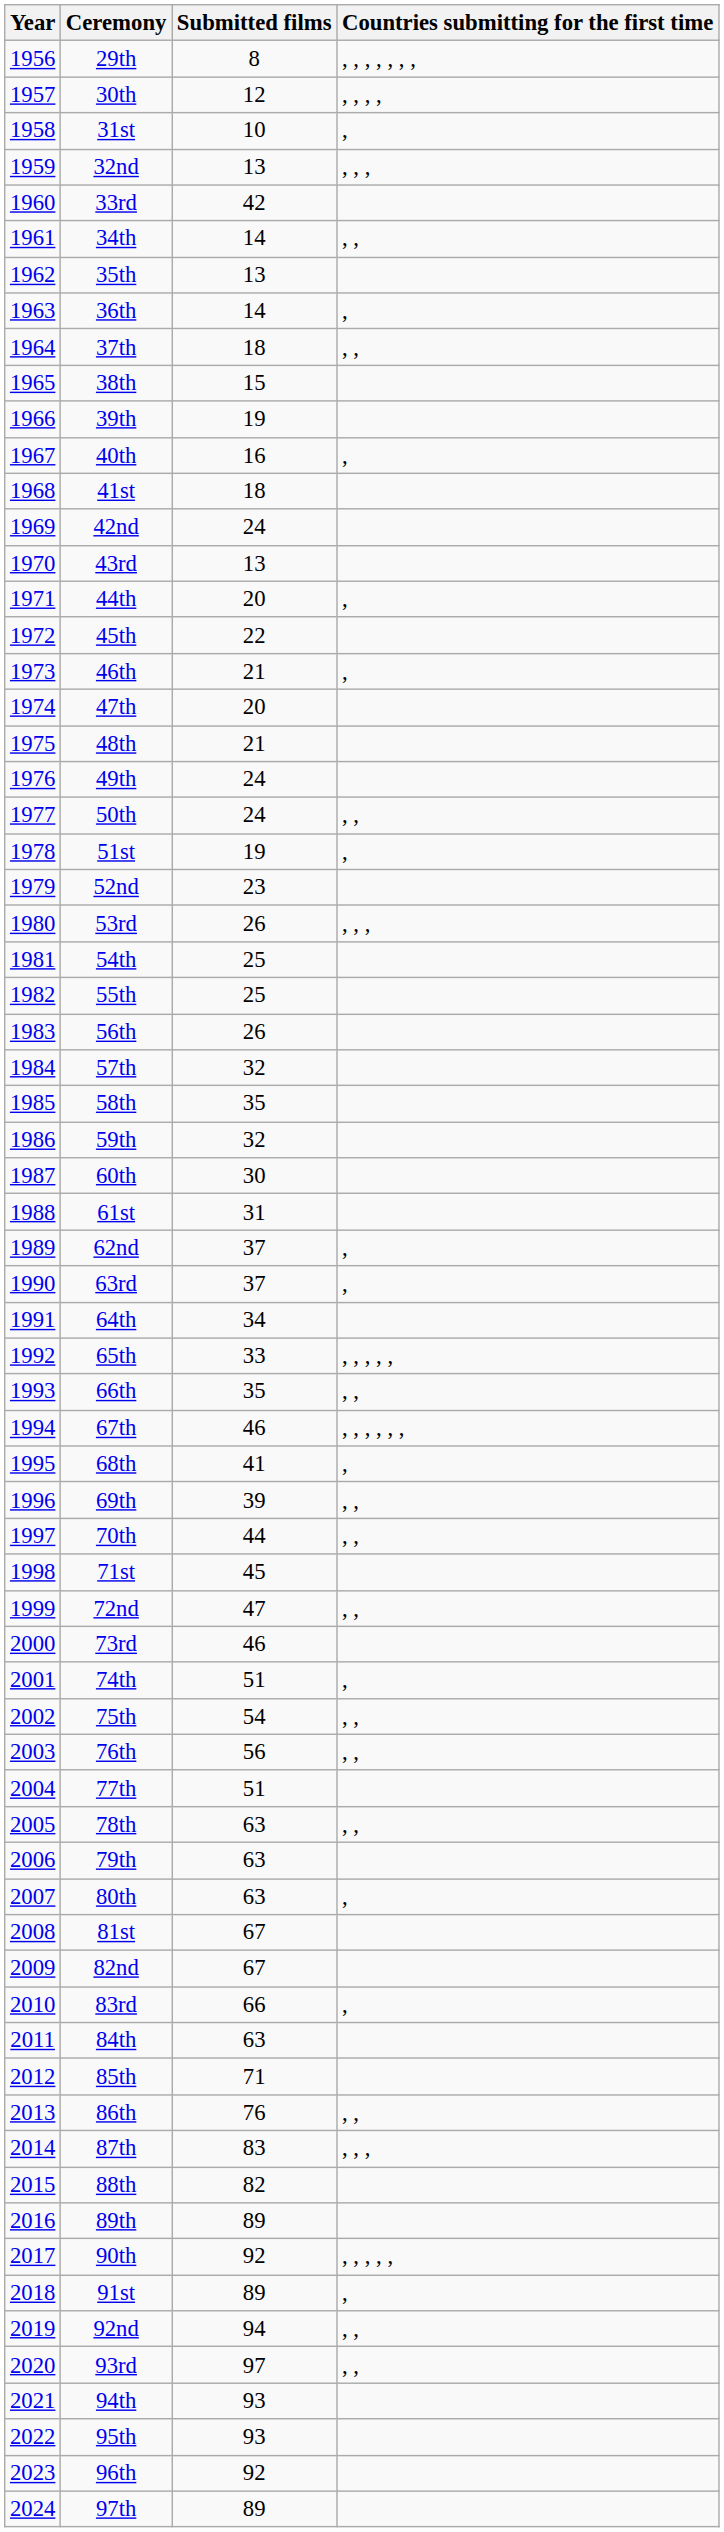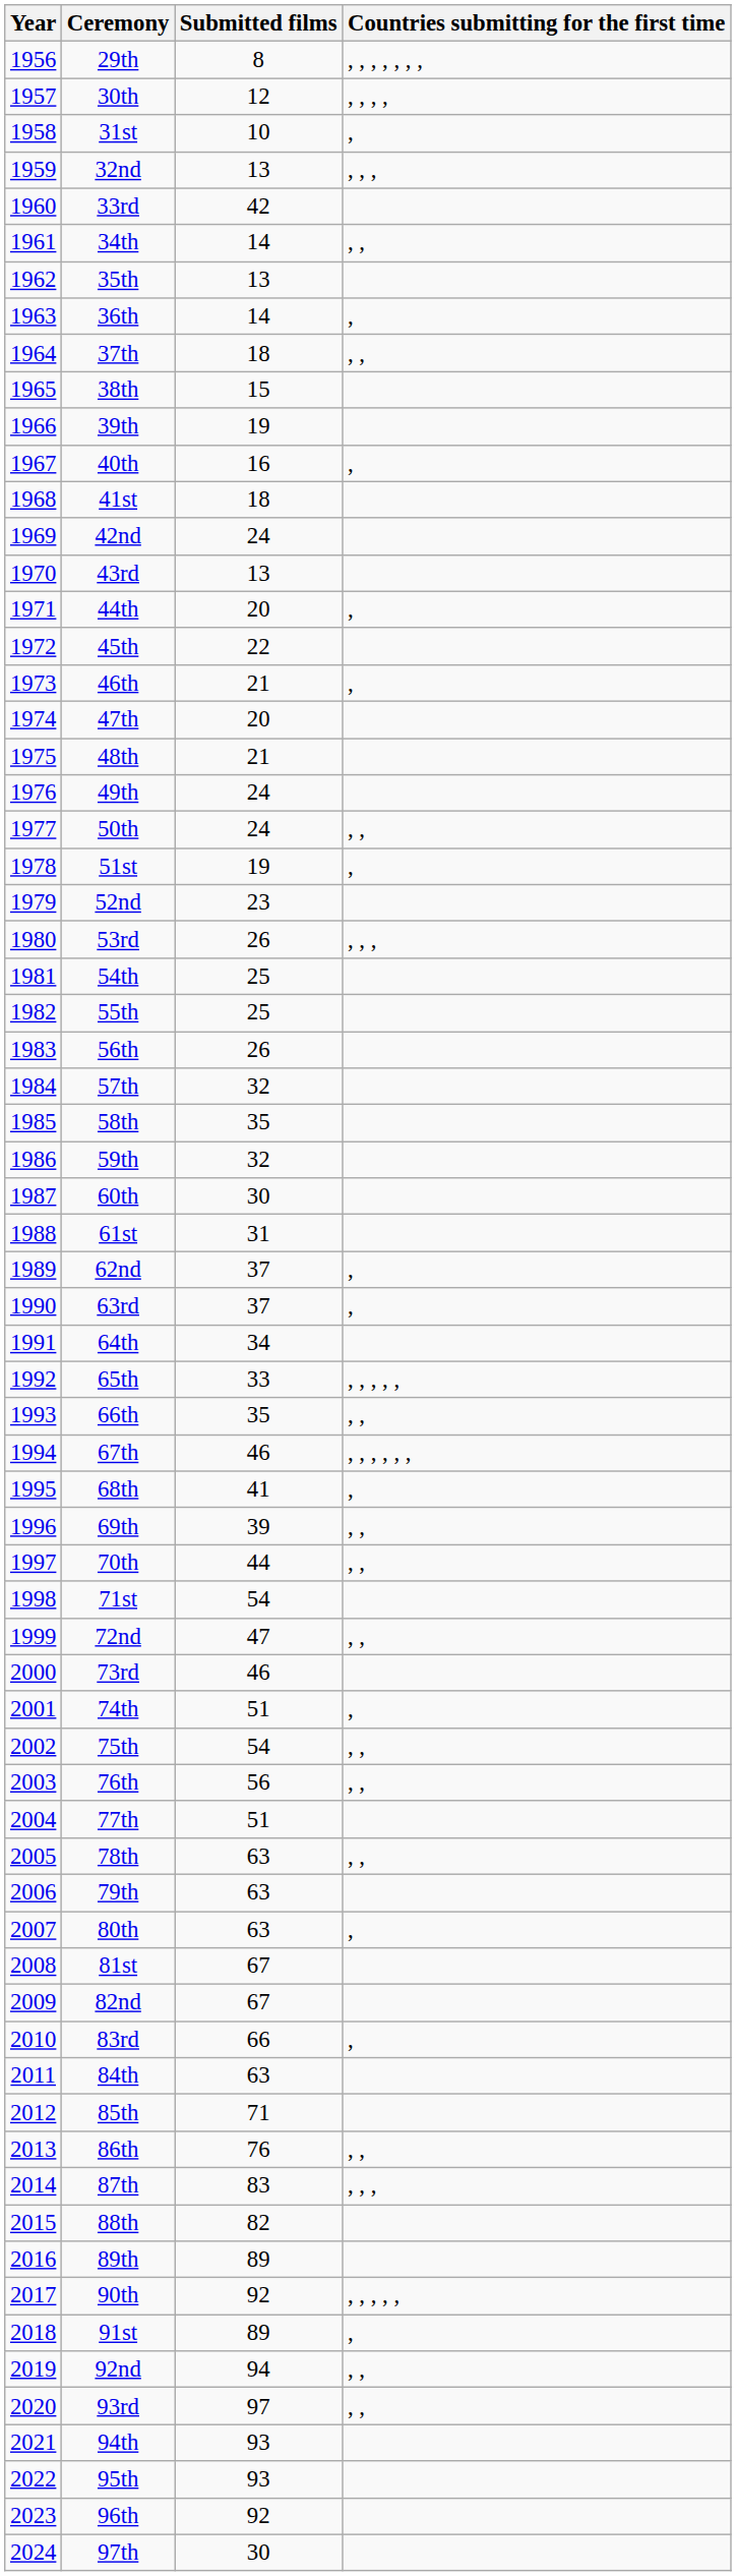71st | Submitted films: 45 -> 54
97th | Submitted films: 89 -> 30
